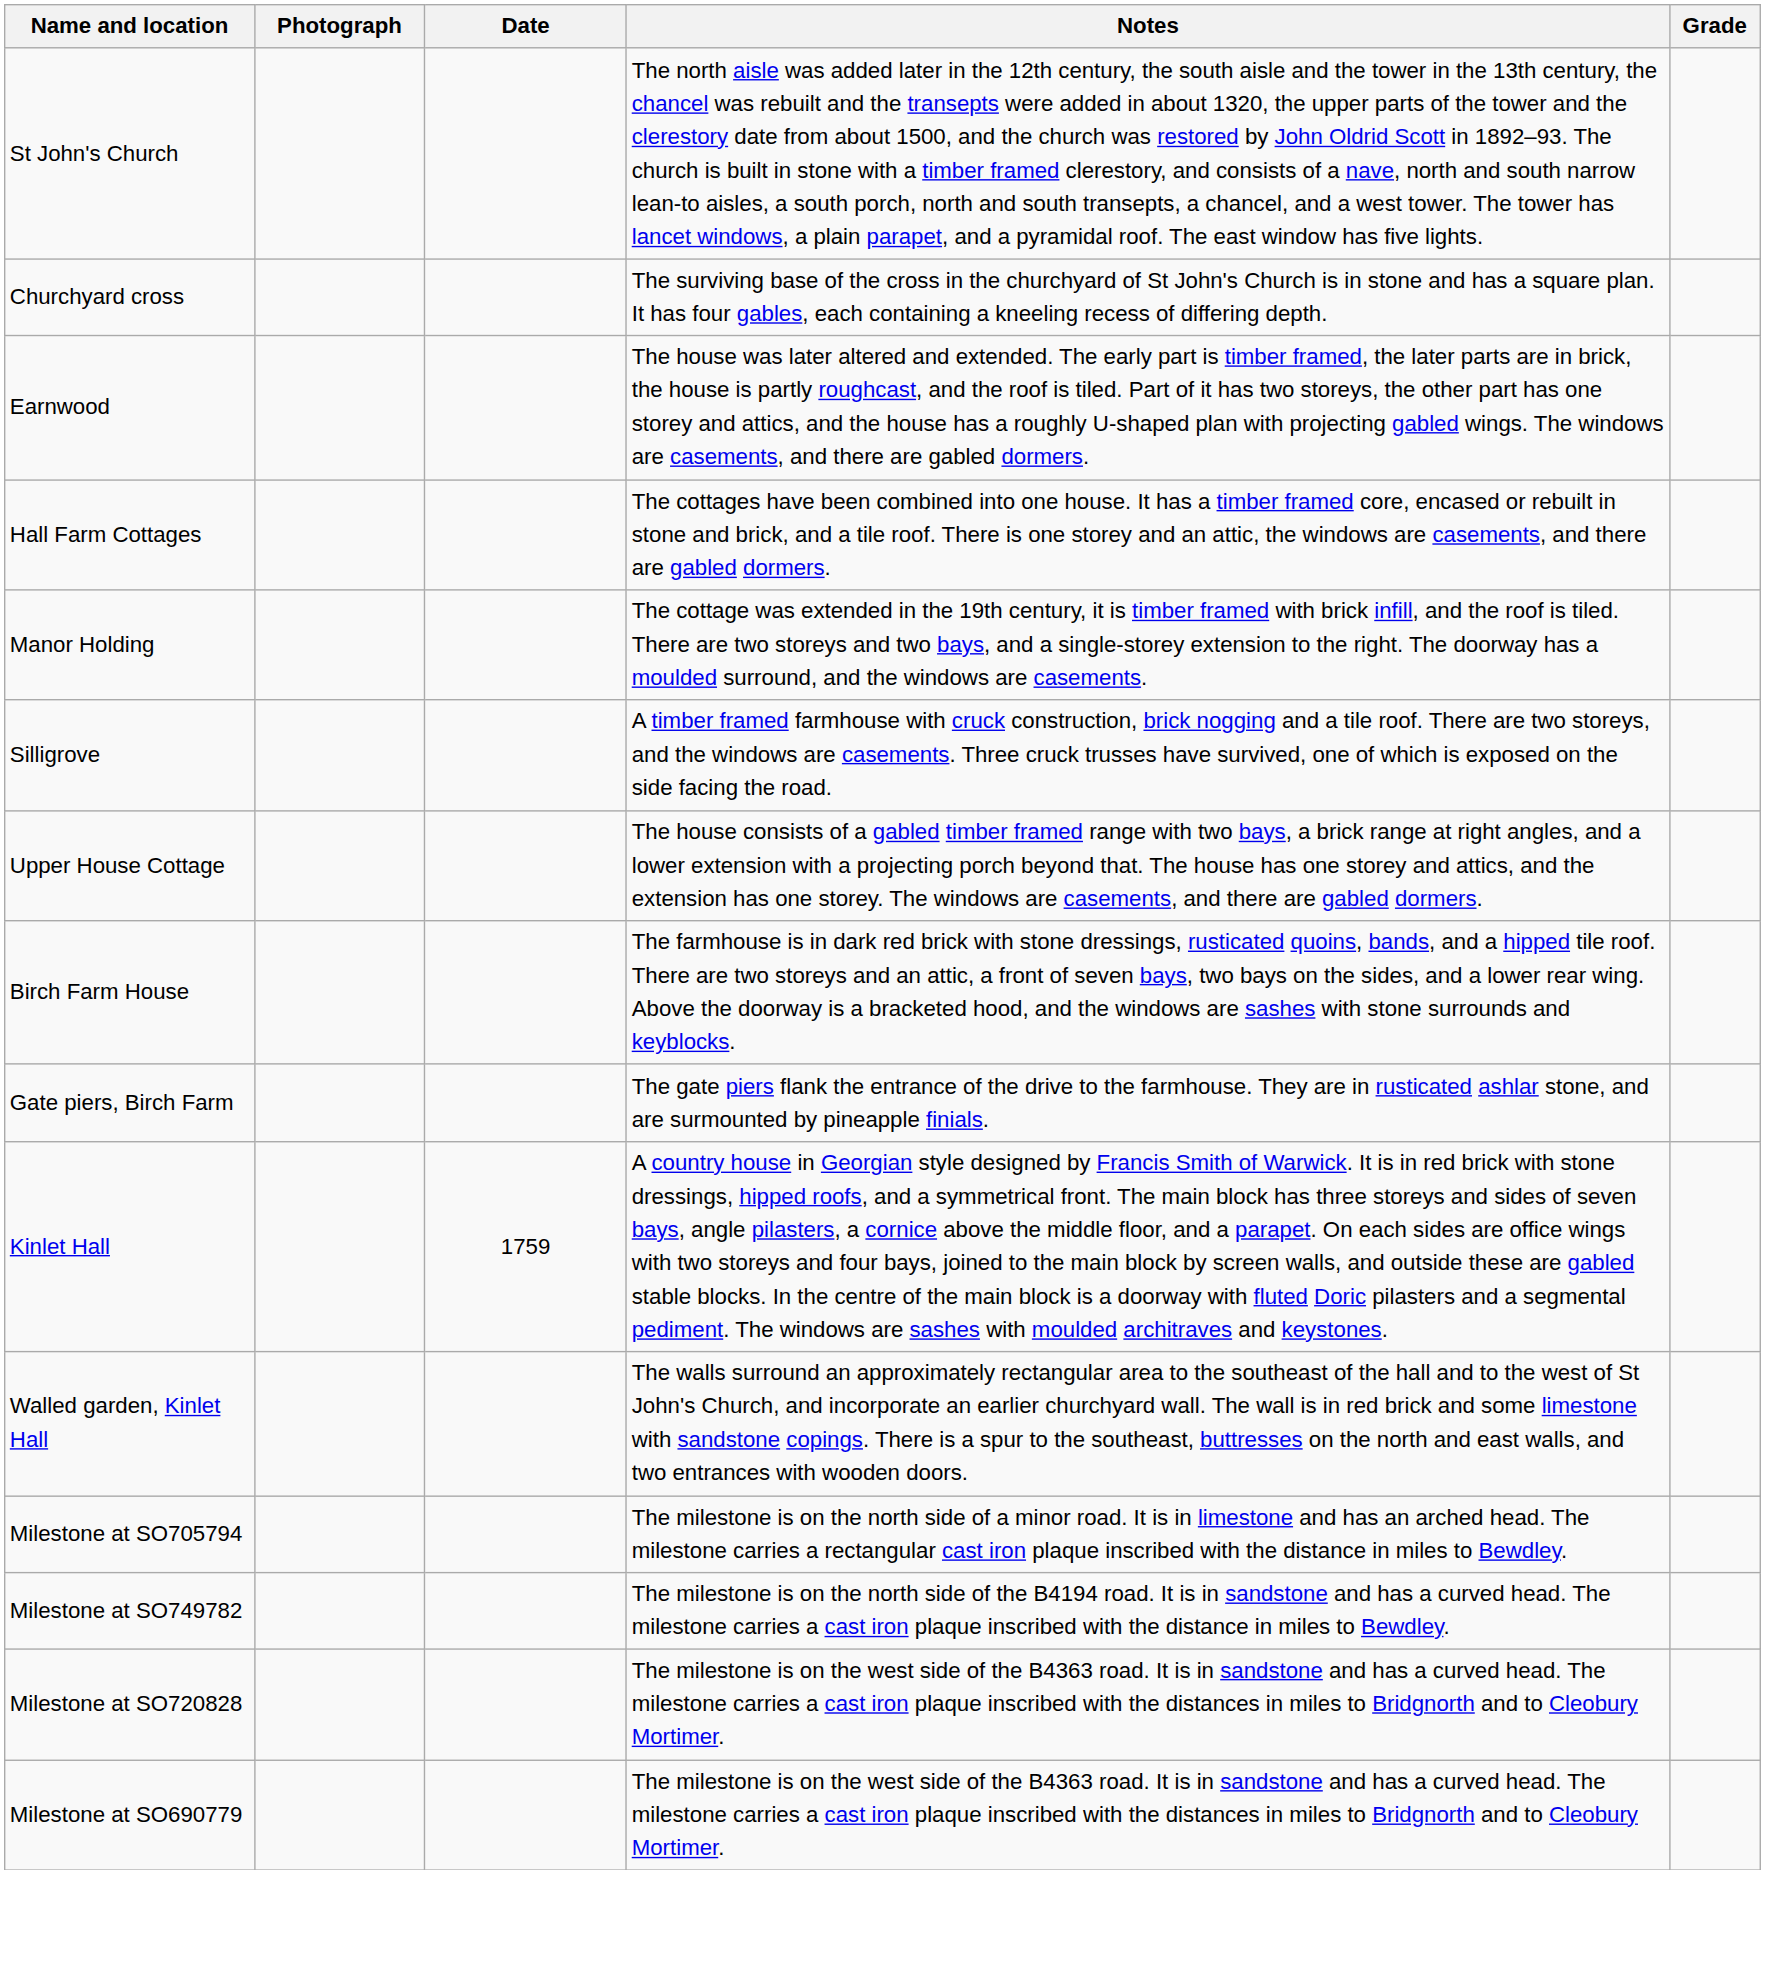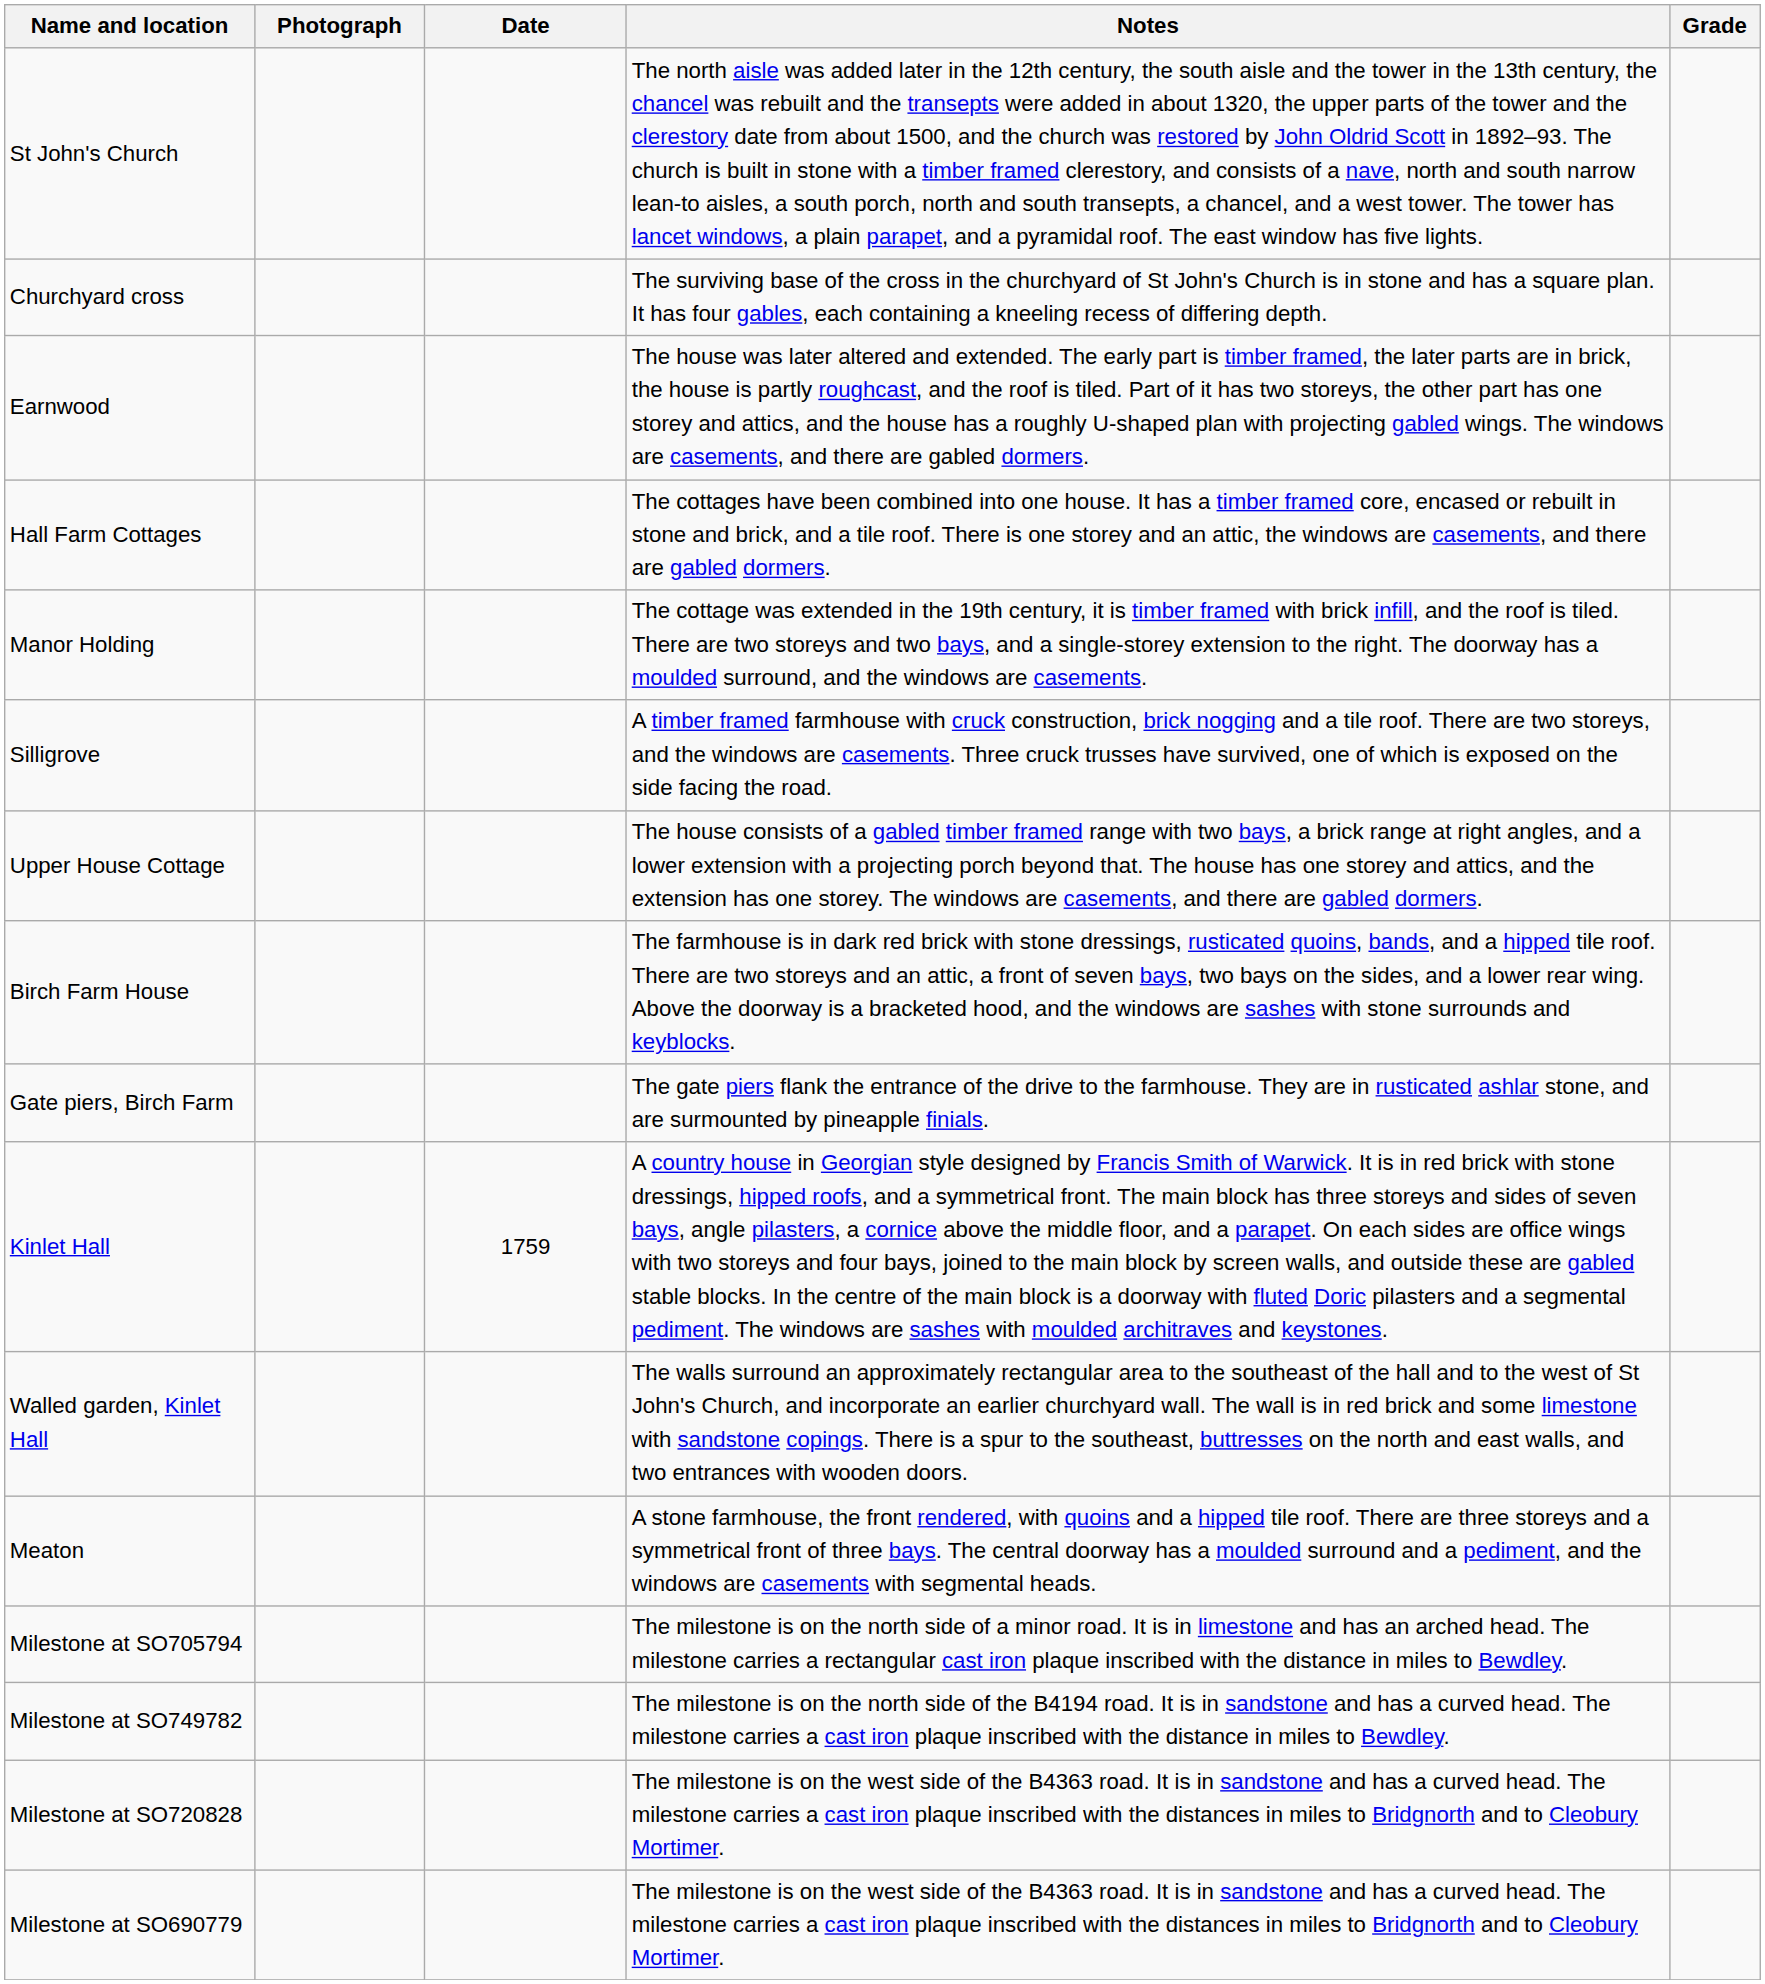+ row: Meaton | A stone farmhouse, the front rendered, with quoins and a hipped tile roof. There are three storeys and a symmetrical front of three bays. The central doorway has a moulded surround and a pediment, and the windows are casements with segmental heads.
